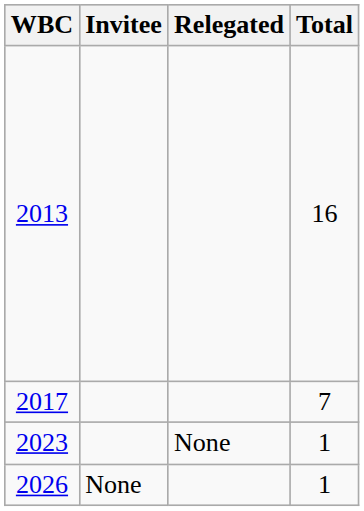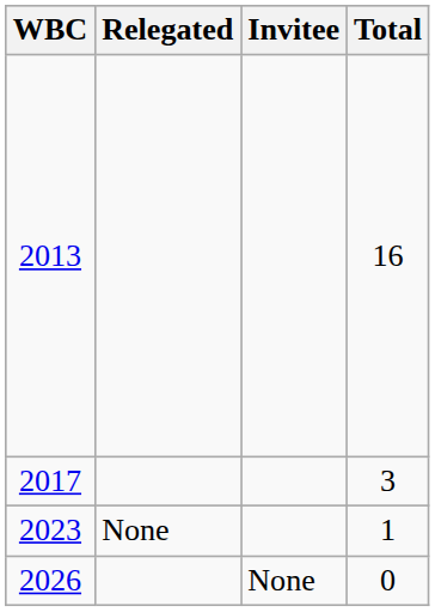columns swapped: Relegated <-> Invitee
2017 | Total: 7 -> 3
2026 | Total: 1 -> 0
